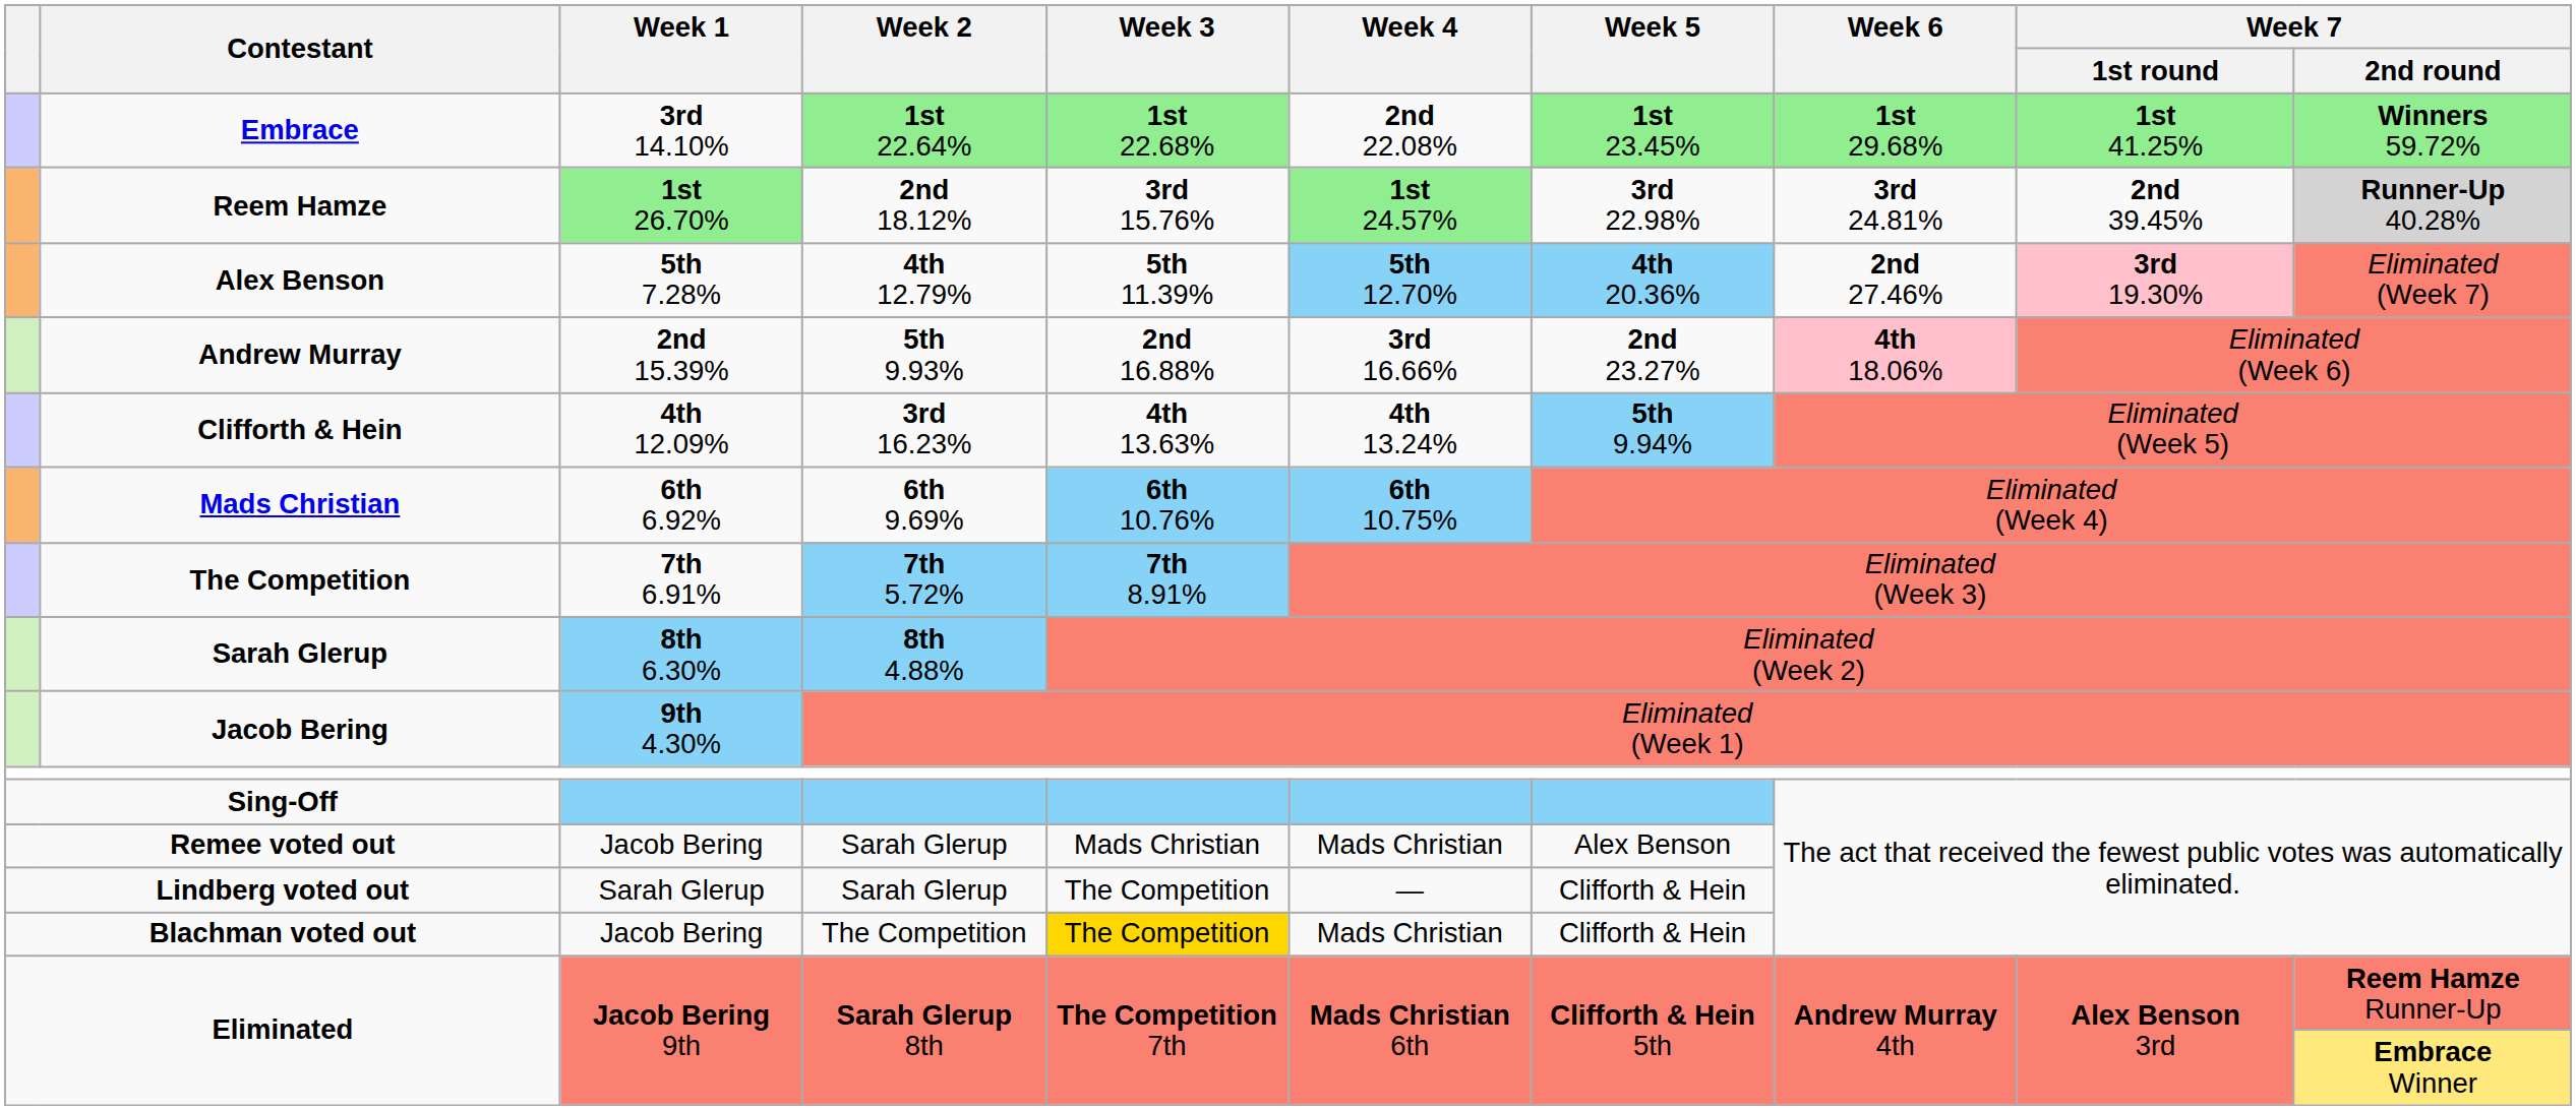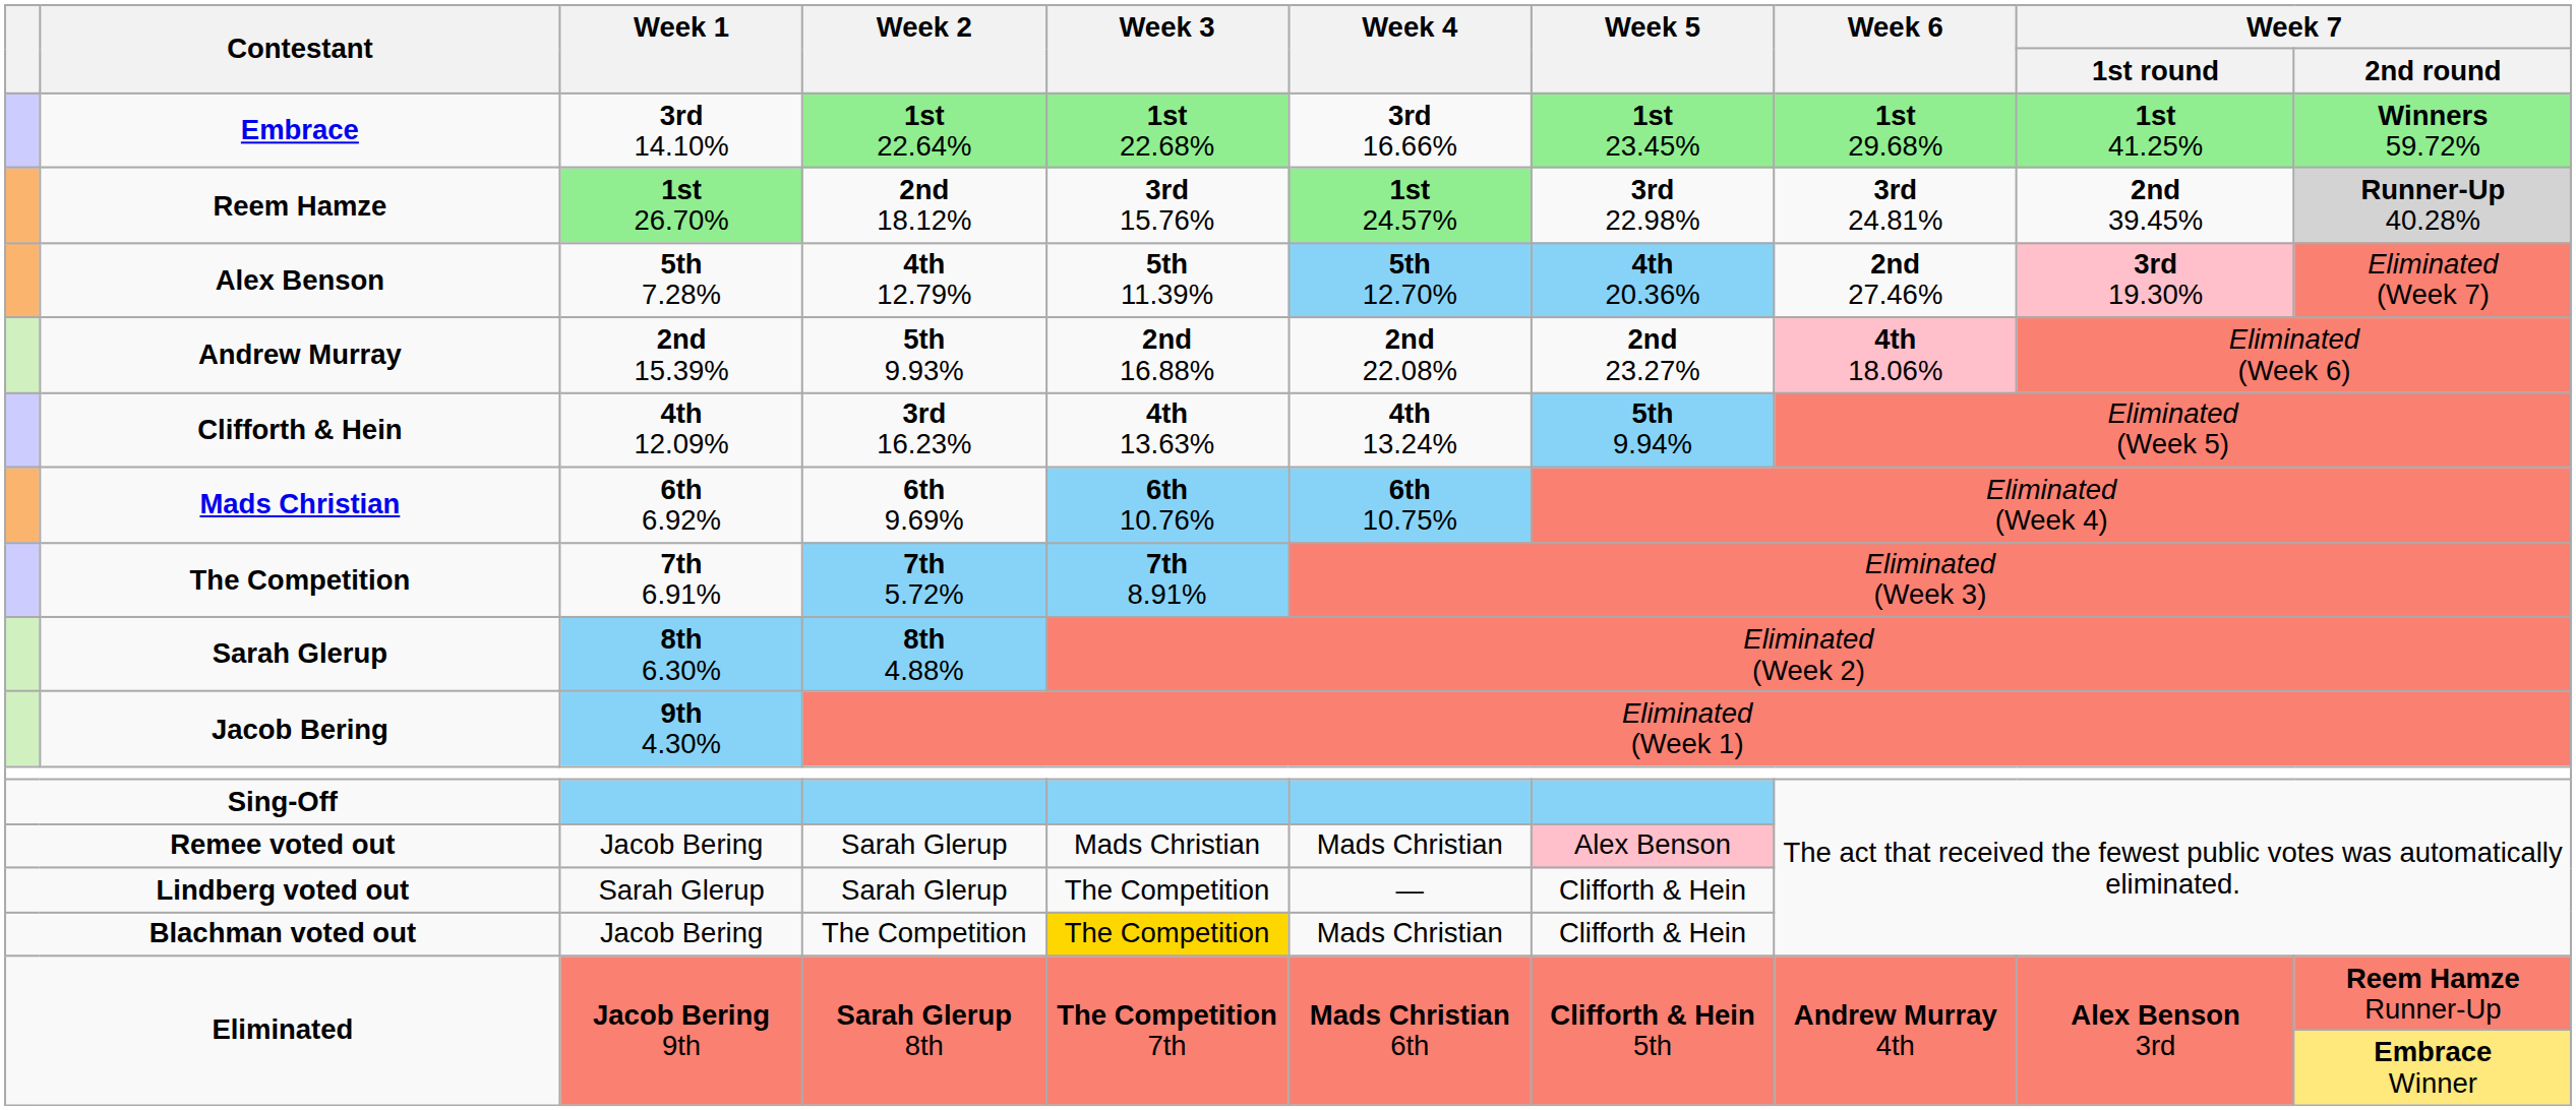Embrace | Week 4: 2nd 22.08% -> 3rd 16.66%
Andrew Murray | Week 4: 3rd 16.66% -> 2nd 22.08%
Remee voted out | Week 5: no background -> pink background
